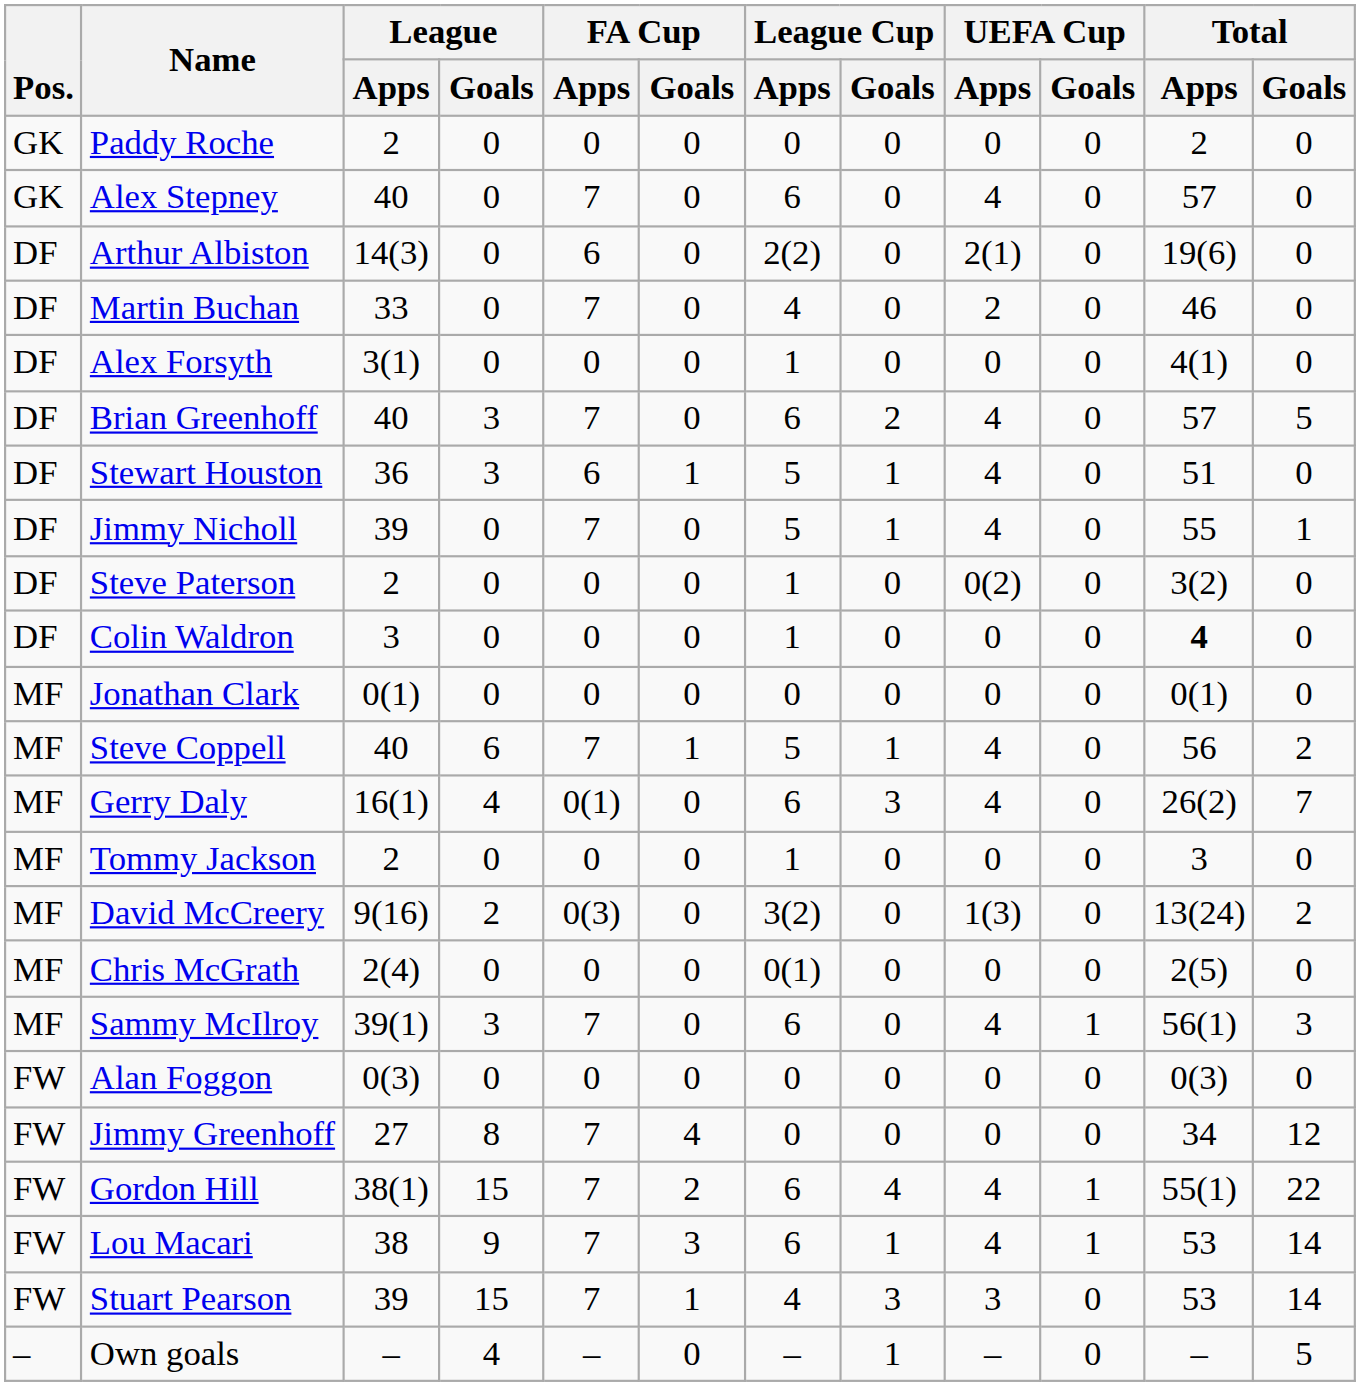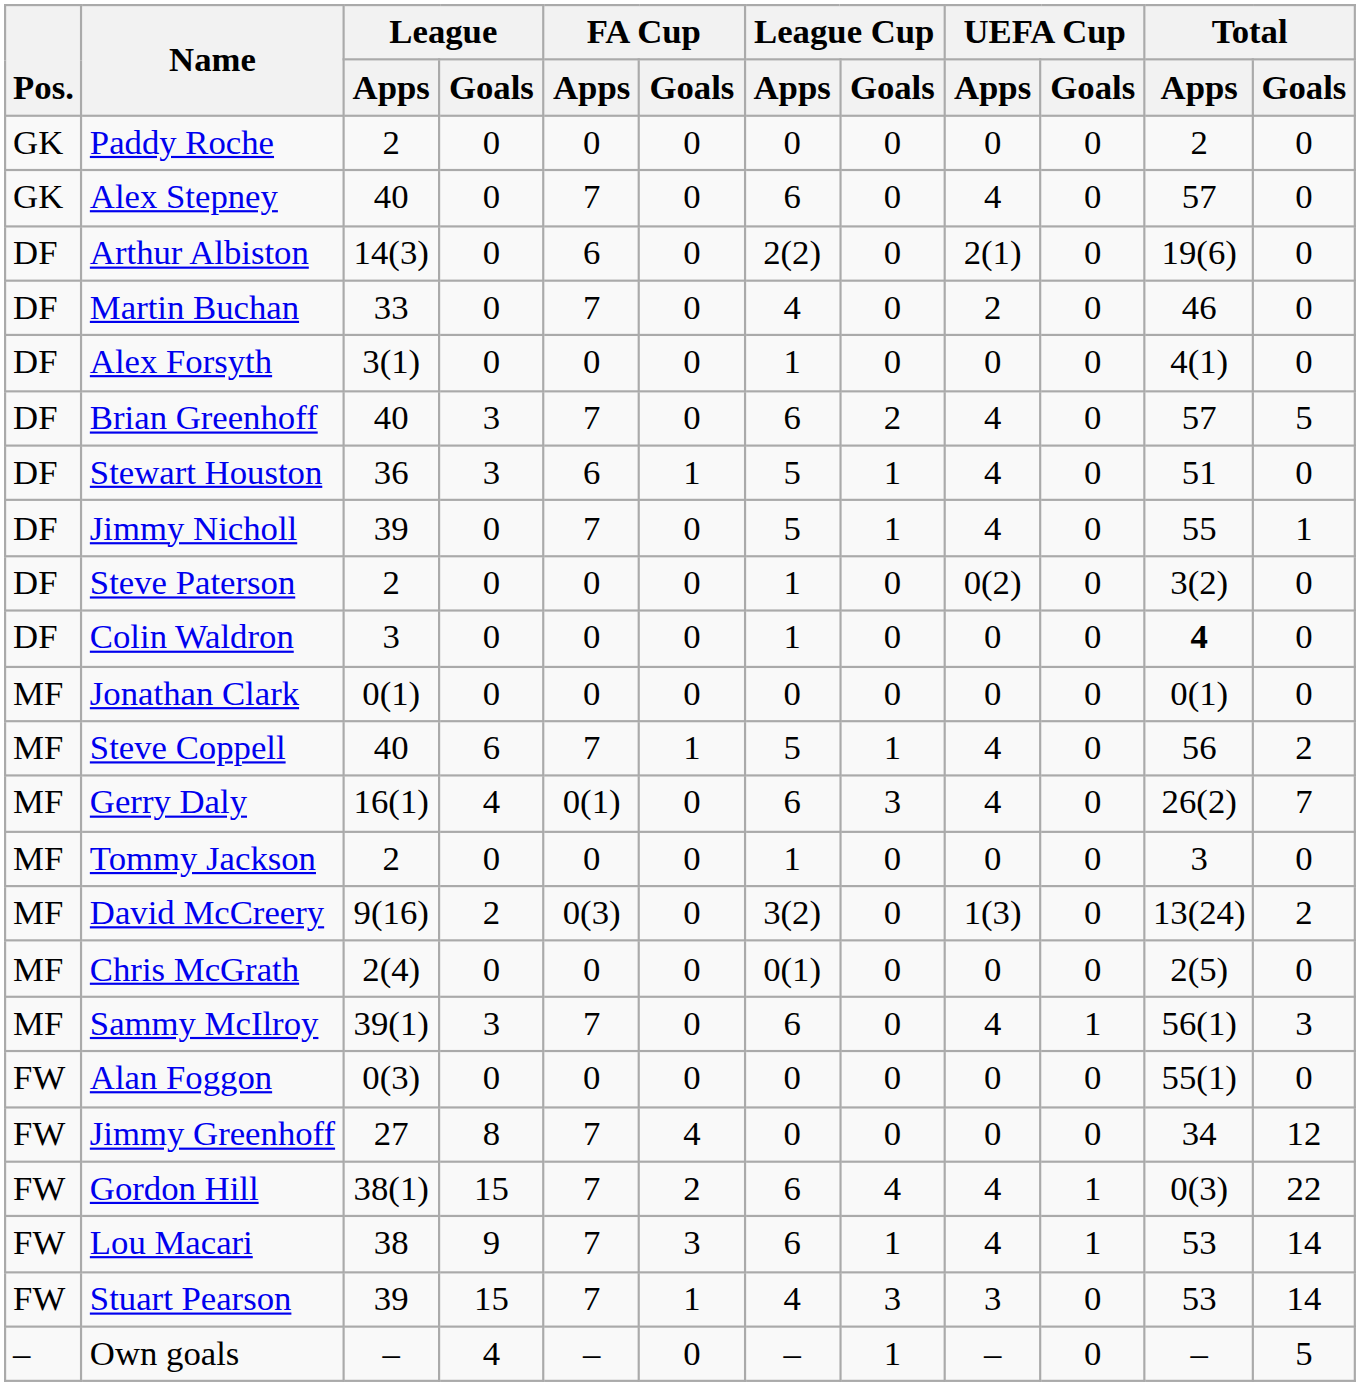Alan Foggon | Total / Apps: 0(3) -> 55(1)
Gordon Hill | Total / Apps: 55(1) -> 0(3)
